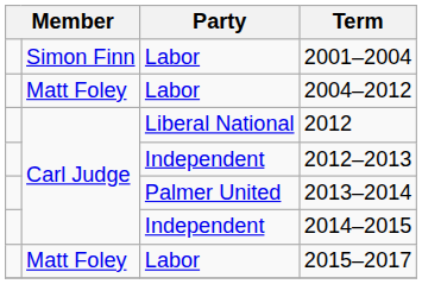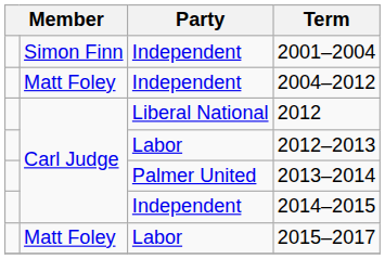2001–2004 | Party: Labor -> Independent
2004–2012 | Party: Labor -> Independent
2012–2013 | Party: Independent -> Labor
